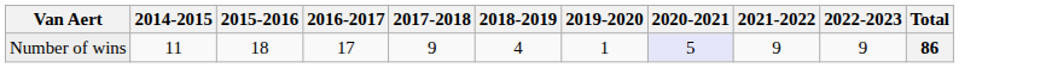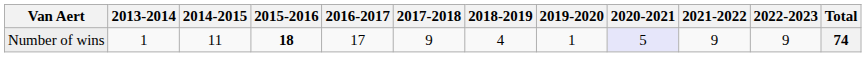+ column: 2013-2014 | 1
Number of wins | 2015-2016: normal -> bold
Number of wins | Total: 86 -> 74
